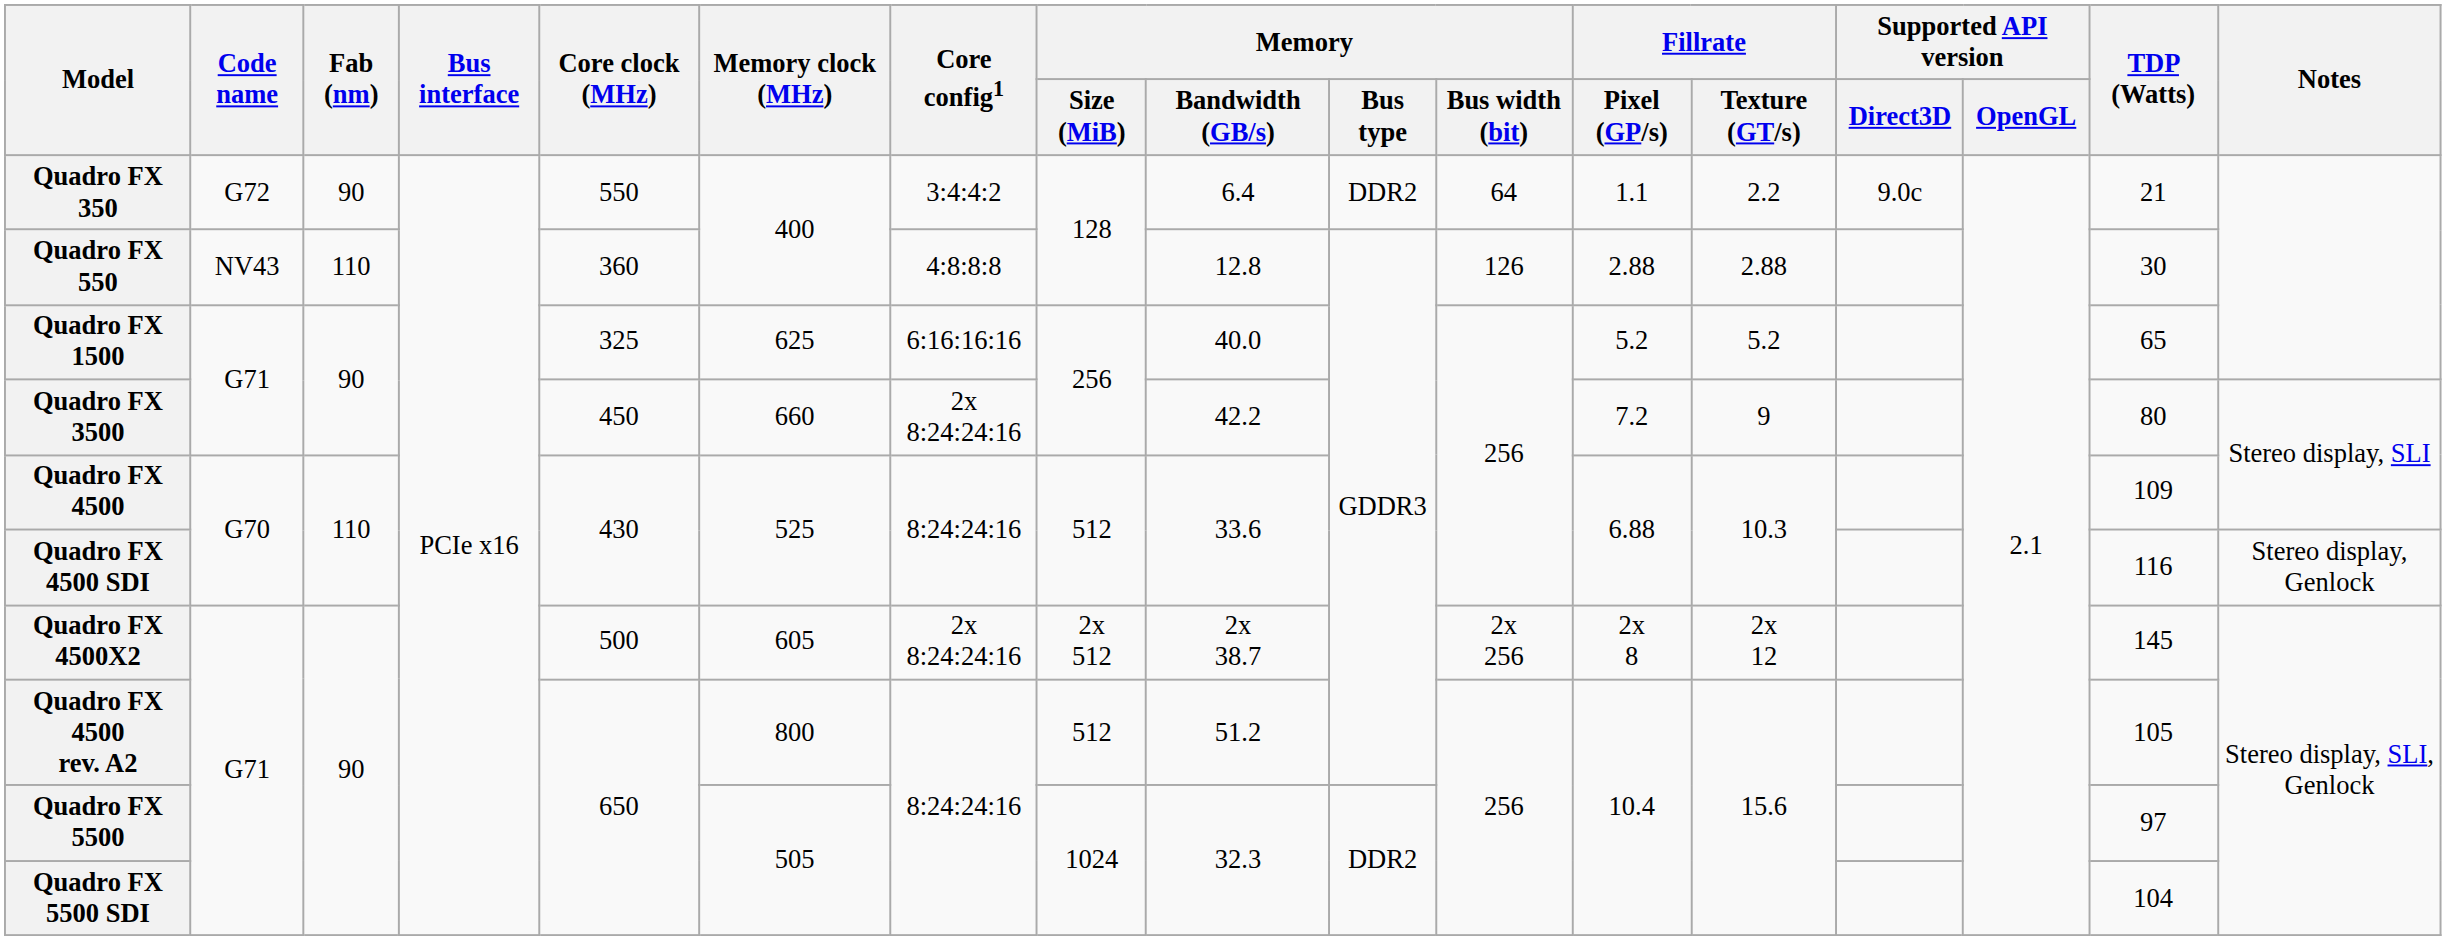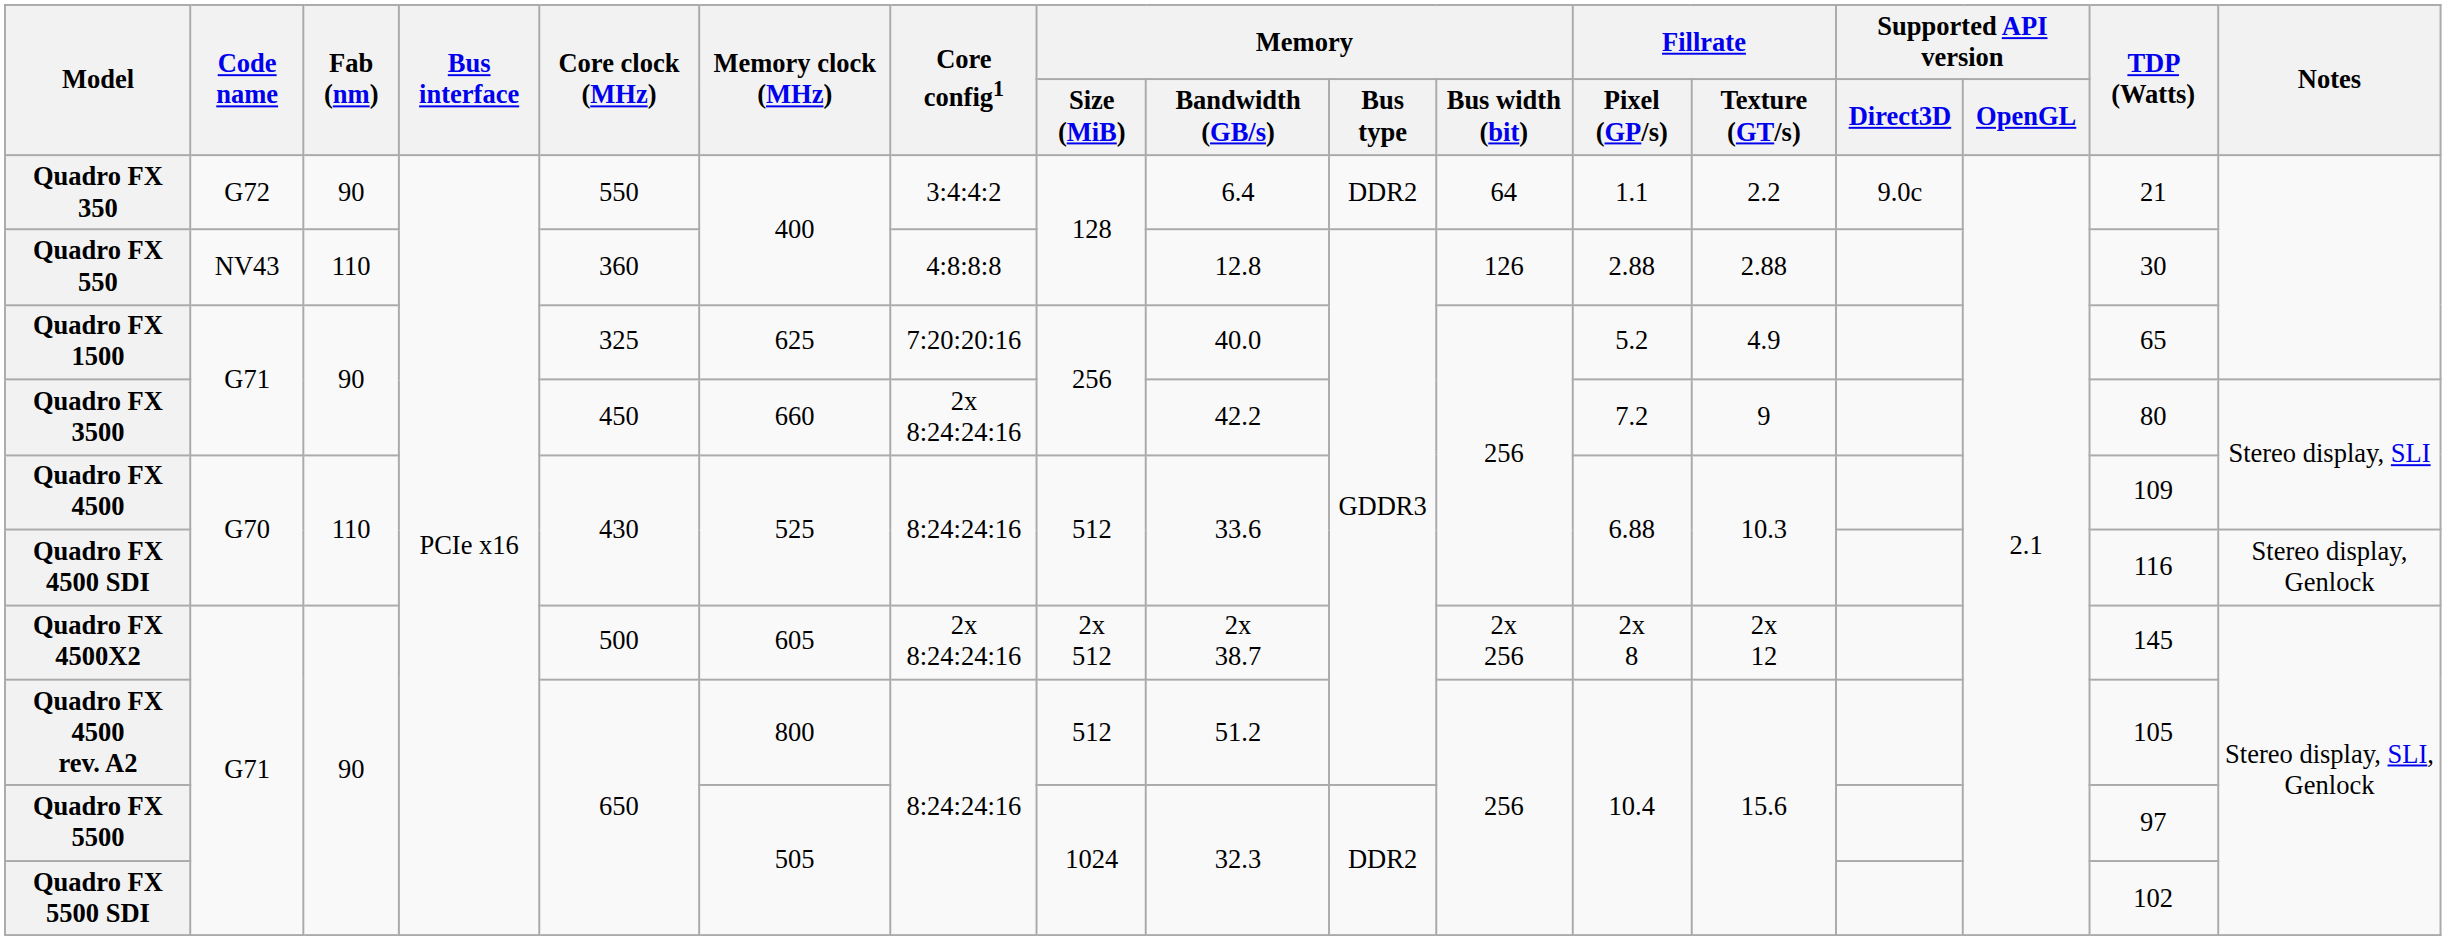Quadro FX 1500 | Core config1: 6:16:16:16 -> 7:20:20:16
Quadro FX 1500 | Fillrate / Texture (GT/s): 5.2 -> 4.9
Quadro FX 5500 SDI | TDP (Watts): 104 -> 102
